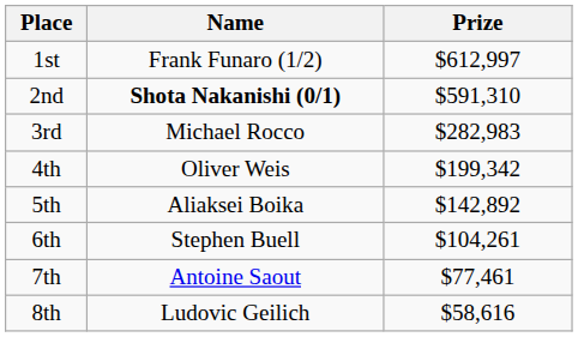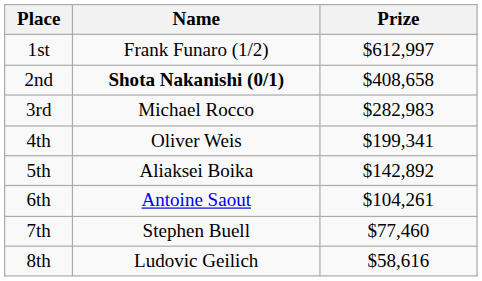2nd | Prize: $591,310 -> $408,658
4th | Prize: $199,342 -> $199,341
6th | Name: Stephen Buell -> Antoine Saout
7th | Name: Antoine Saout -> Stephen Buell
7th | Prize: $77,461 -> $77,460
